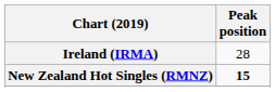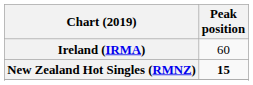Ireland (IRMA) | Peak position: 28 -> 60
